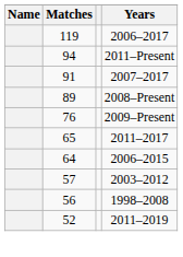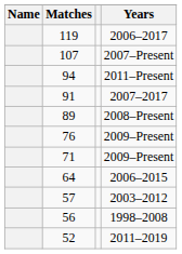+ row: 107 | 2007–Present
+ row: 71 | 2009–Present
- row: 65 | 2011–2017
